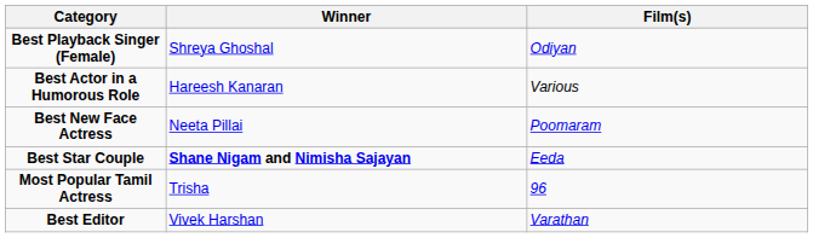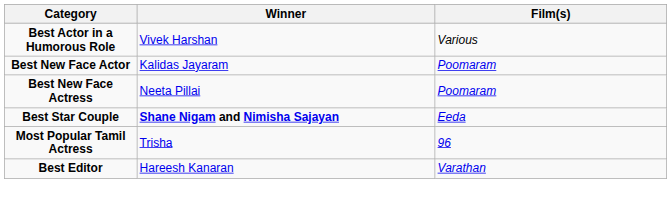- row: Best Playback Singer (Female) | Shreya Ghoshal | Odiyan
Best Actor in a Humorous Role | Winner: Hareesh Kanaran -> Vivek Harshan
+ row: Best New Face Actor | Kalidas Jayaram | Poomaram
Best Editor | Winner: Vivek Harshan -> Hareesh Kanaran
